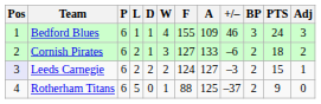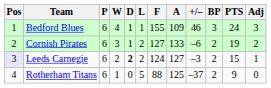columns swapped: W <-> L
Cornish Pirates | PTS: 18 -> 19
Leeds Carnegie | D: normal -> bold
